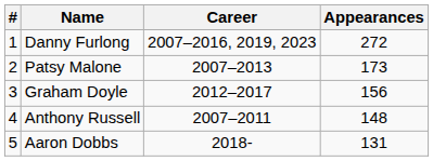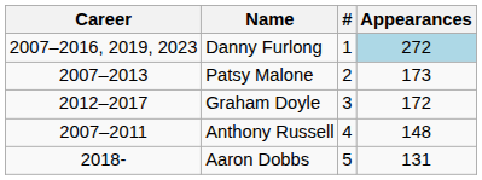columns swapped: # <-> Career
Danny Furlong | Appearances: no background -> lightblue background
Graham Doyle | Appearances: 156 -> 172
